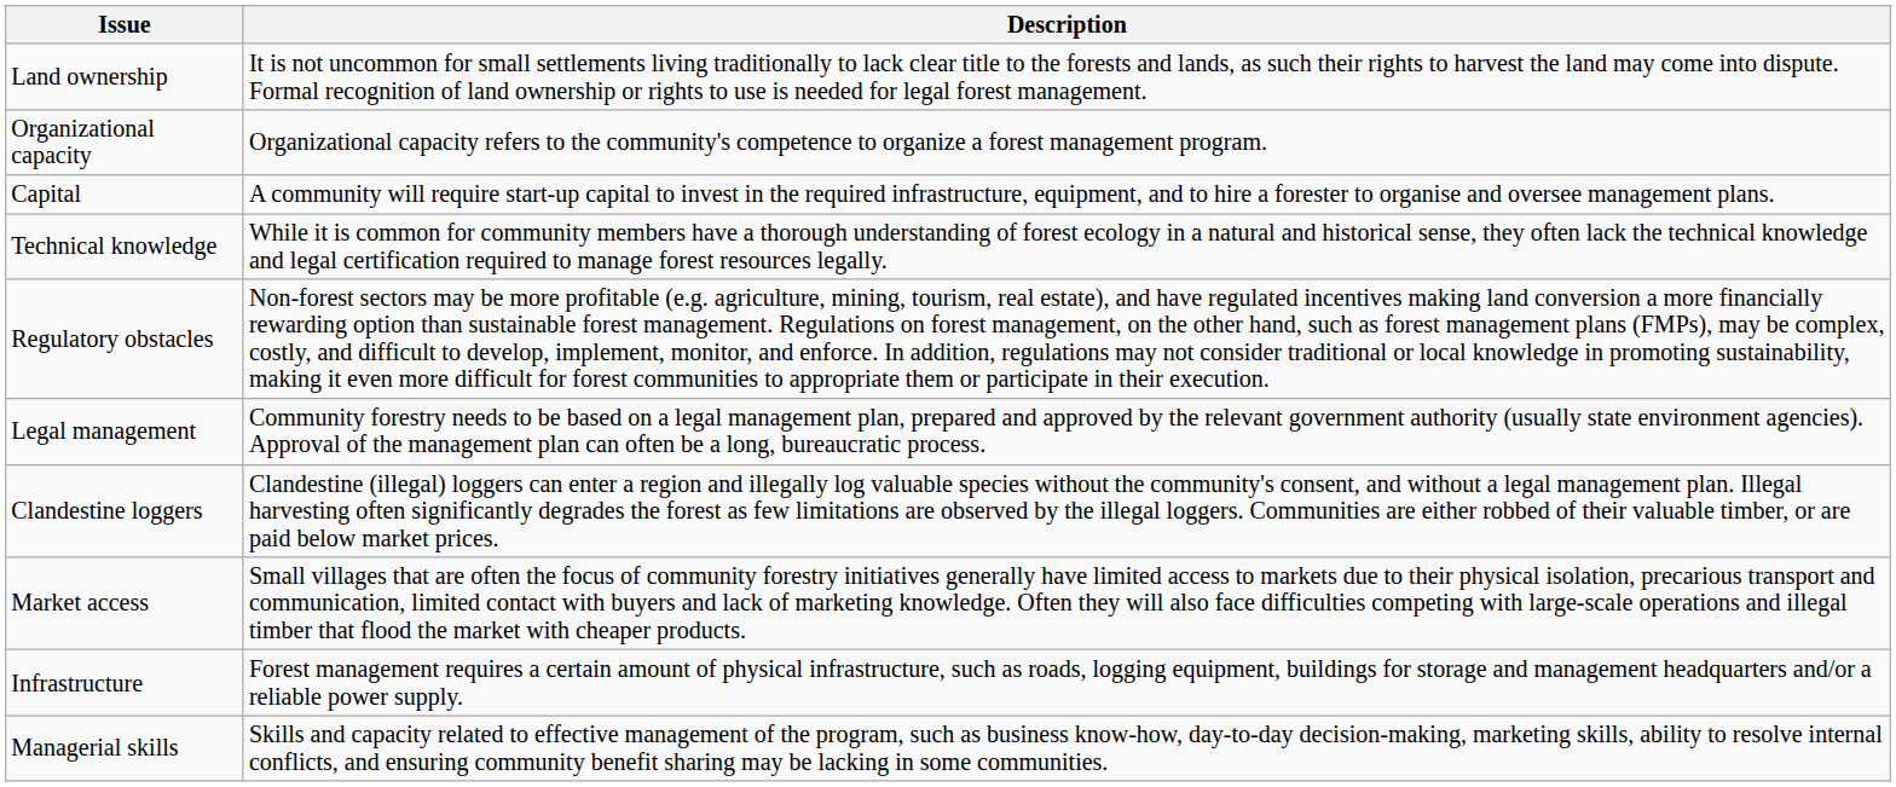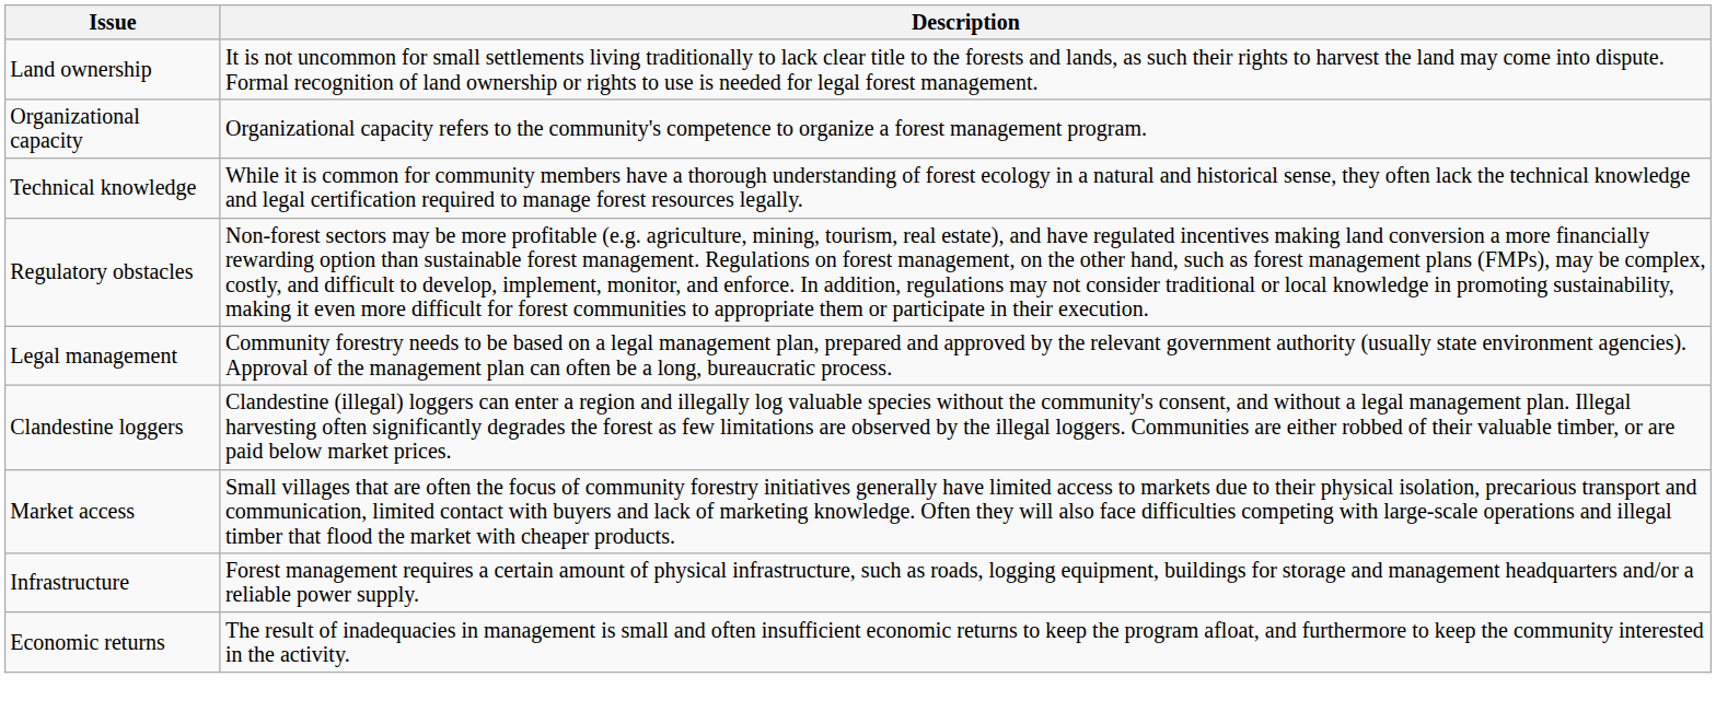- row: Capital | A community will require start-up capital to invest in the required infrastructure, equipment, and to hire a forester to organise and oversee management plans.
- row: Managerial skills | Skills and capacity related to effective management of the program, such as business know-how, day-to-day decision-making, marketing skills, ability to resolve internal conflicts, and ensuring community benefit sharing may be lacking in some communities.
+ row: Economic returns | The result of inadequacies in management is small and often insufficient economic returns to keep the program afloat, and furthermore to keep the community interested in the activity.
